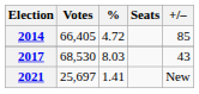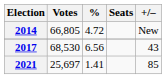2014 | Votes: 66,405 -> 66,805
2014 | +/–: 85 -> New
2017 | %: 8.03 -> 6.56
2021 | +/–: New -> 85
